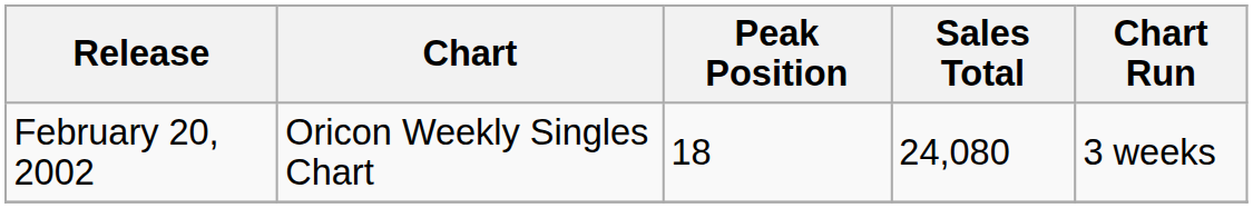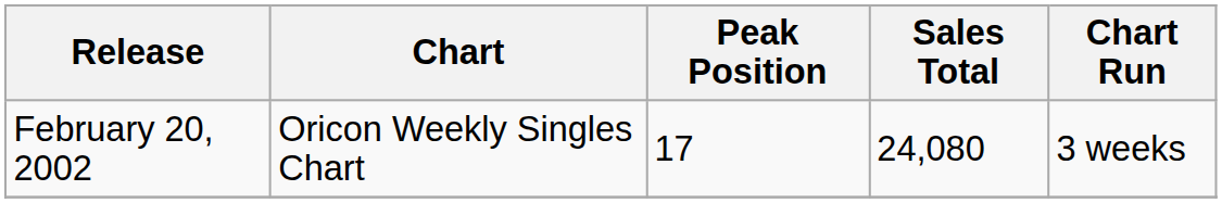February 20, 2002 | Peak Position: 18 -> 17
